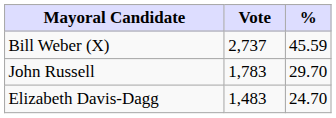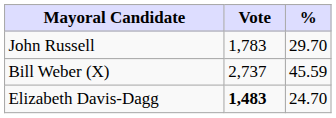rows swapped: Bill Weber (X) <-> John Russell
Elizabeth Davis-Dagg | Vote: normal -> bold
